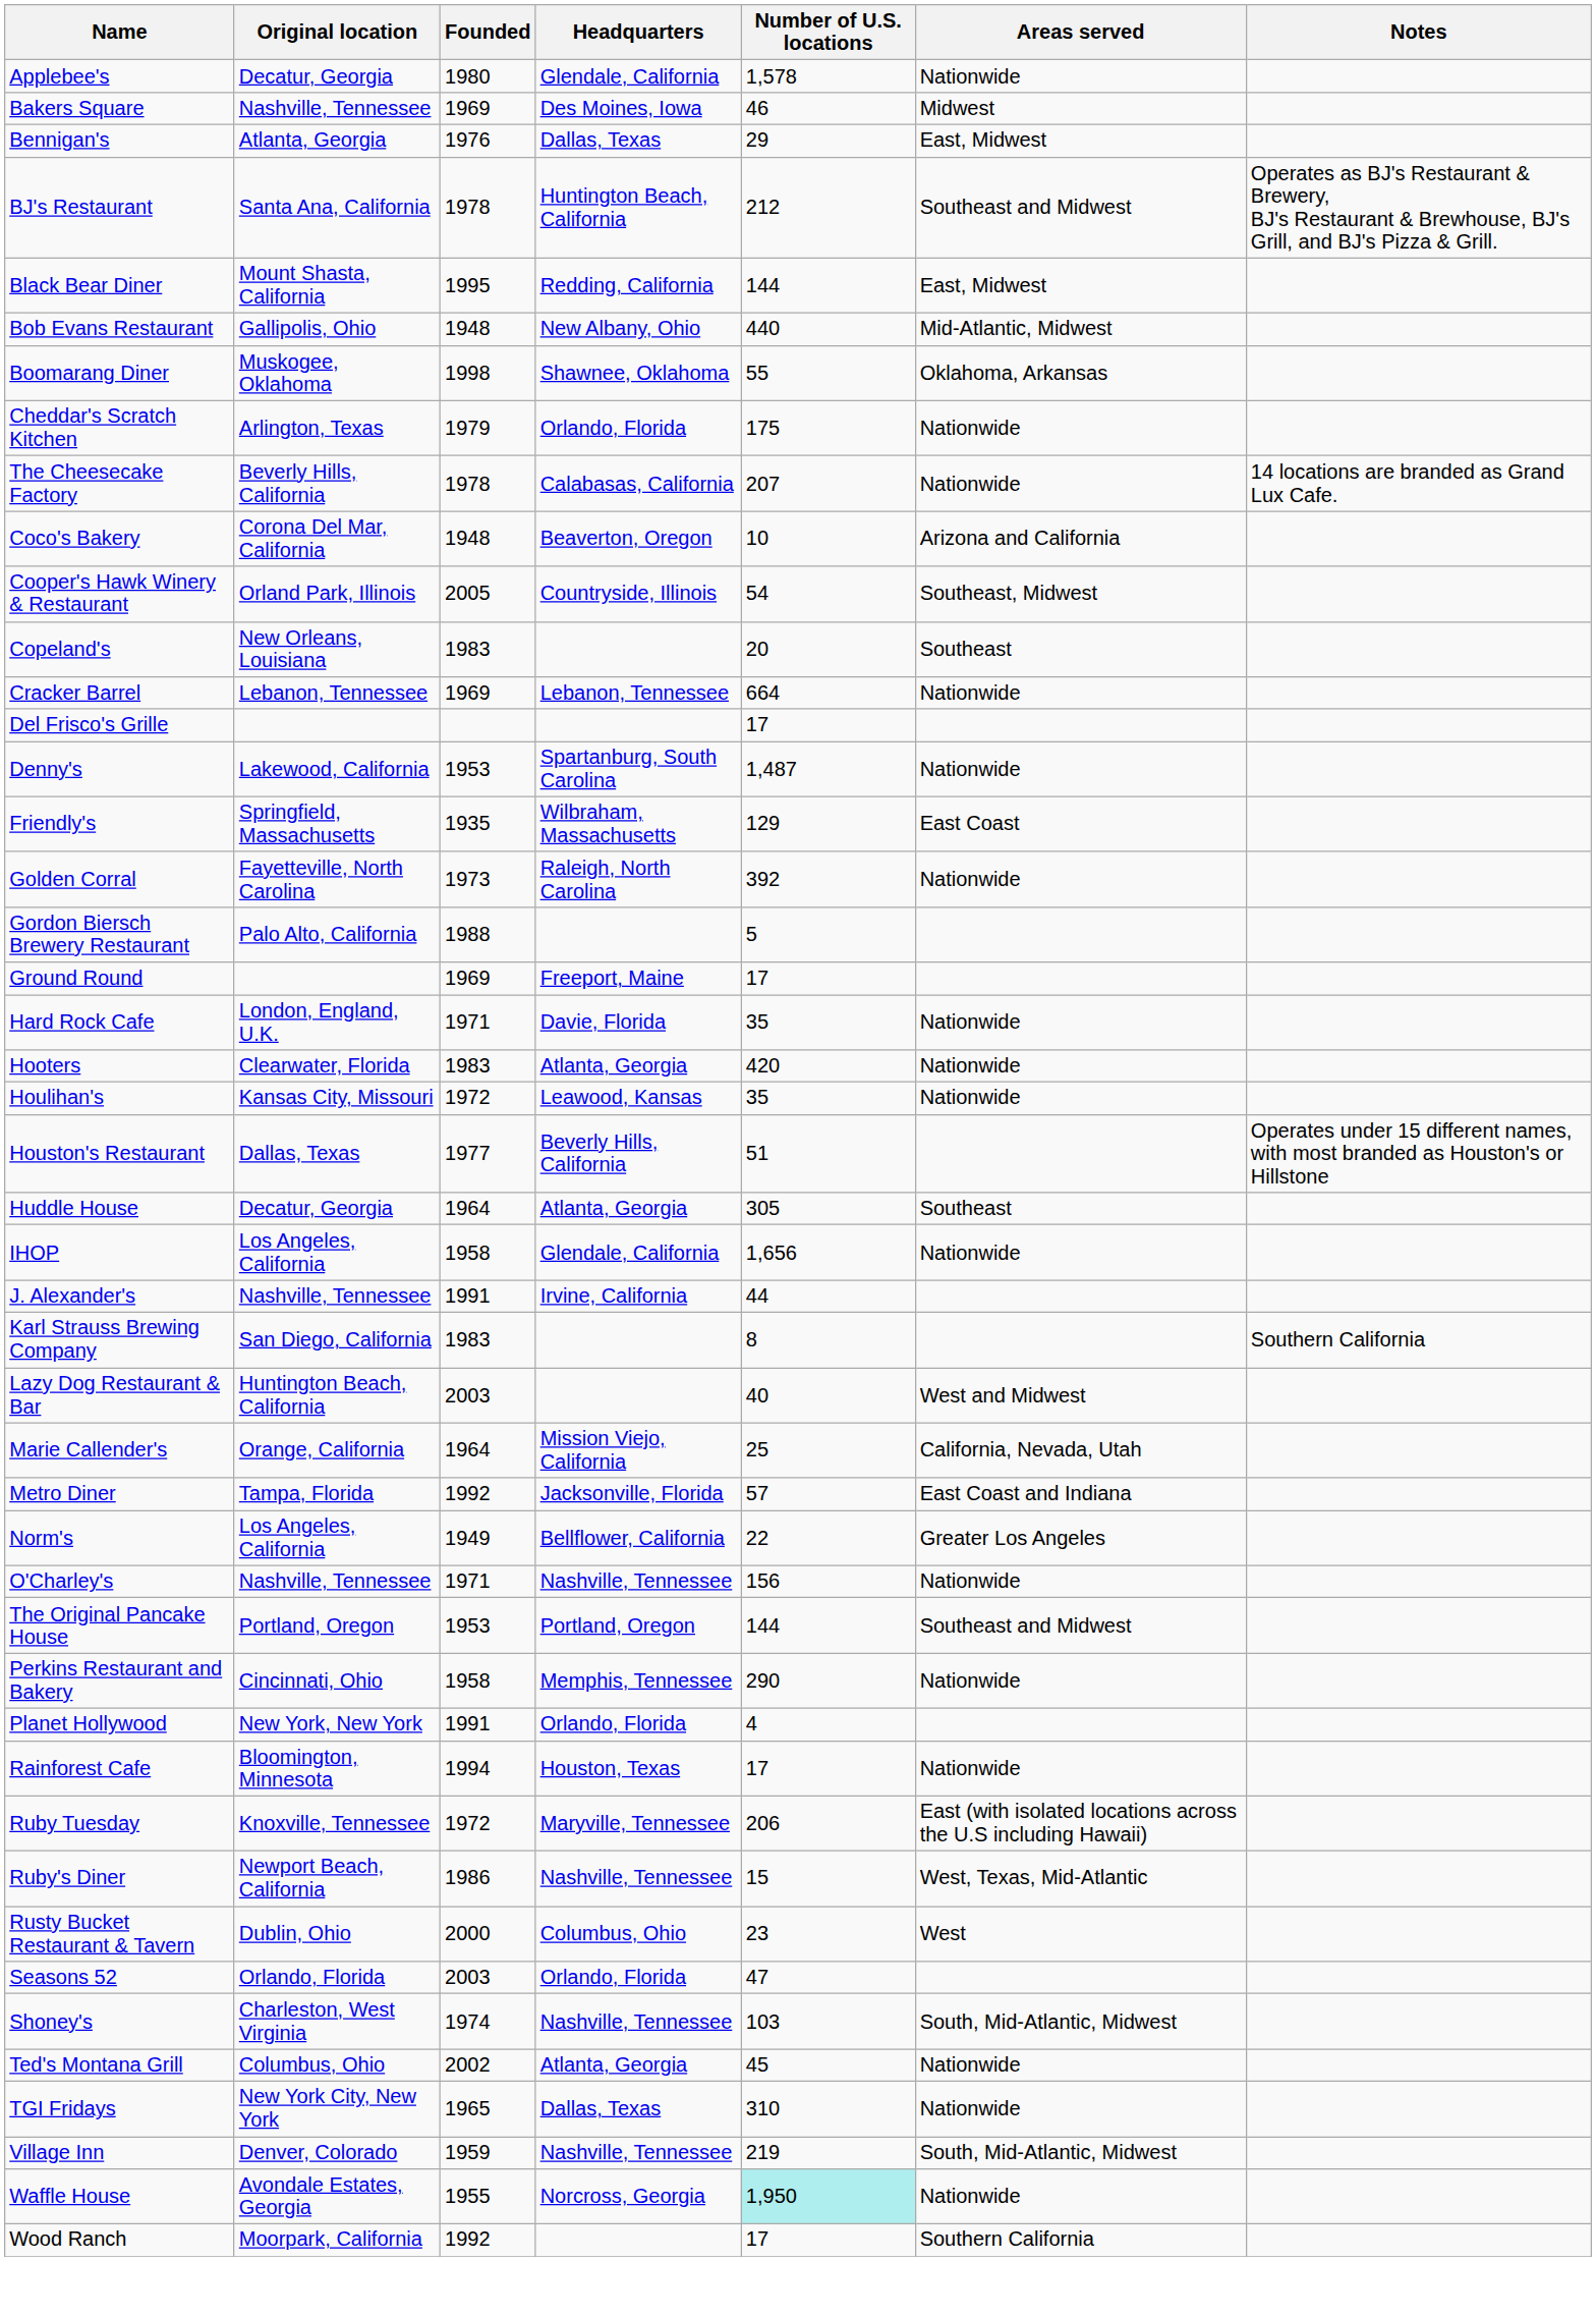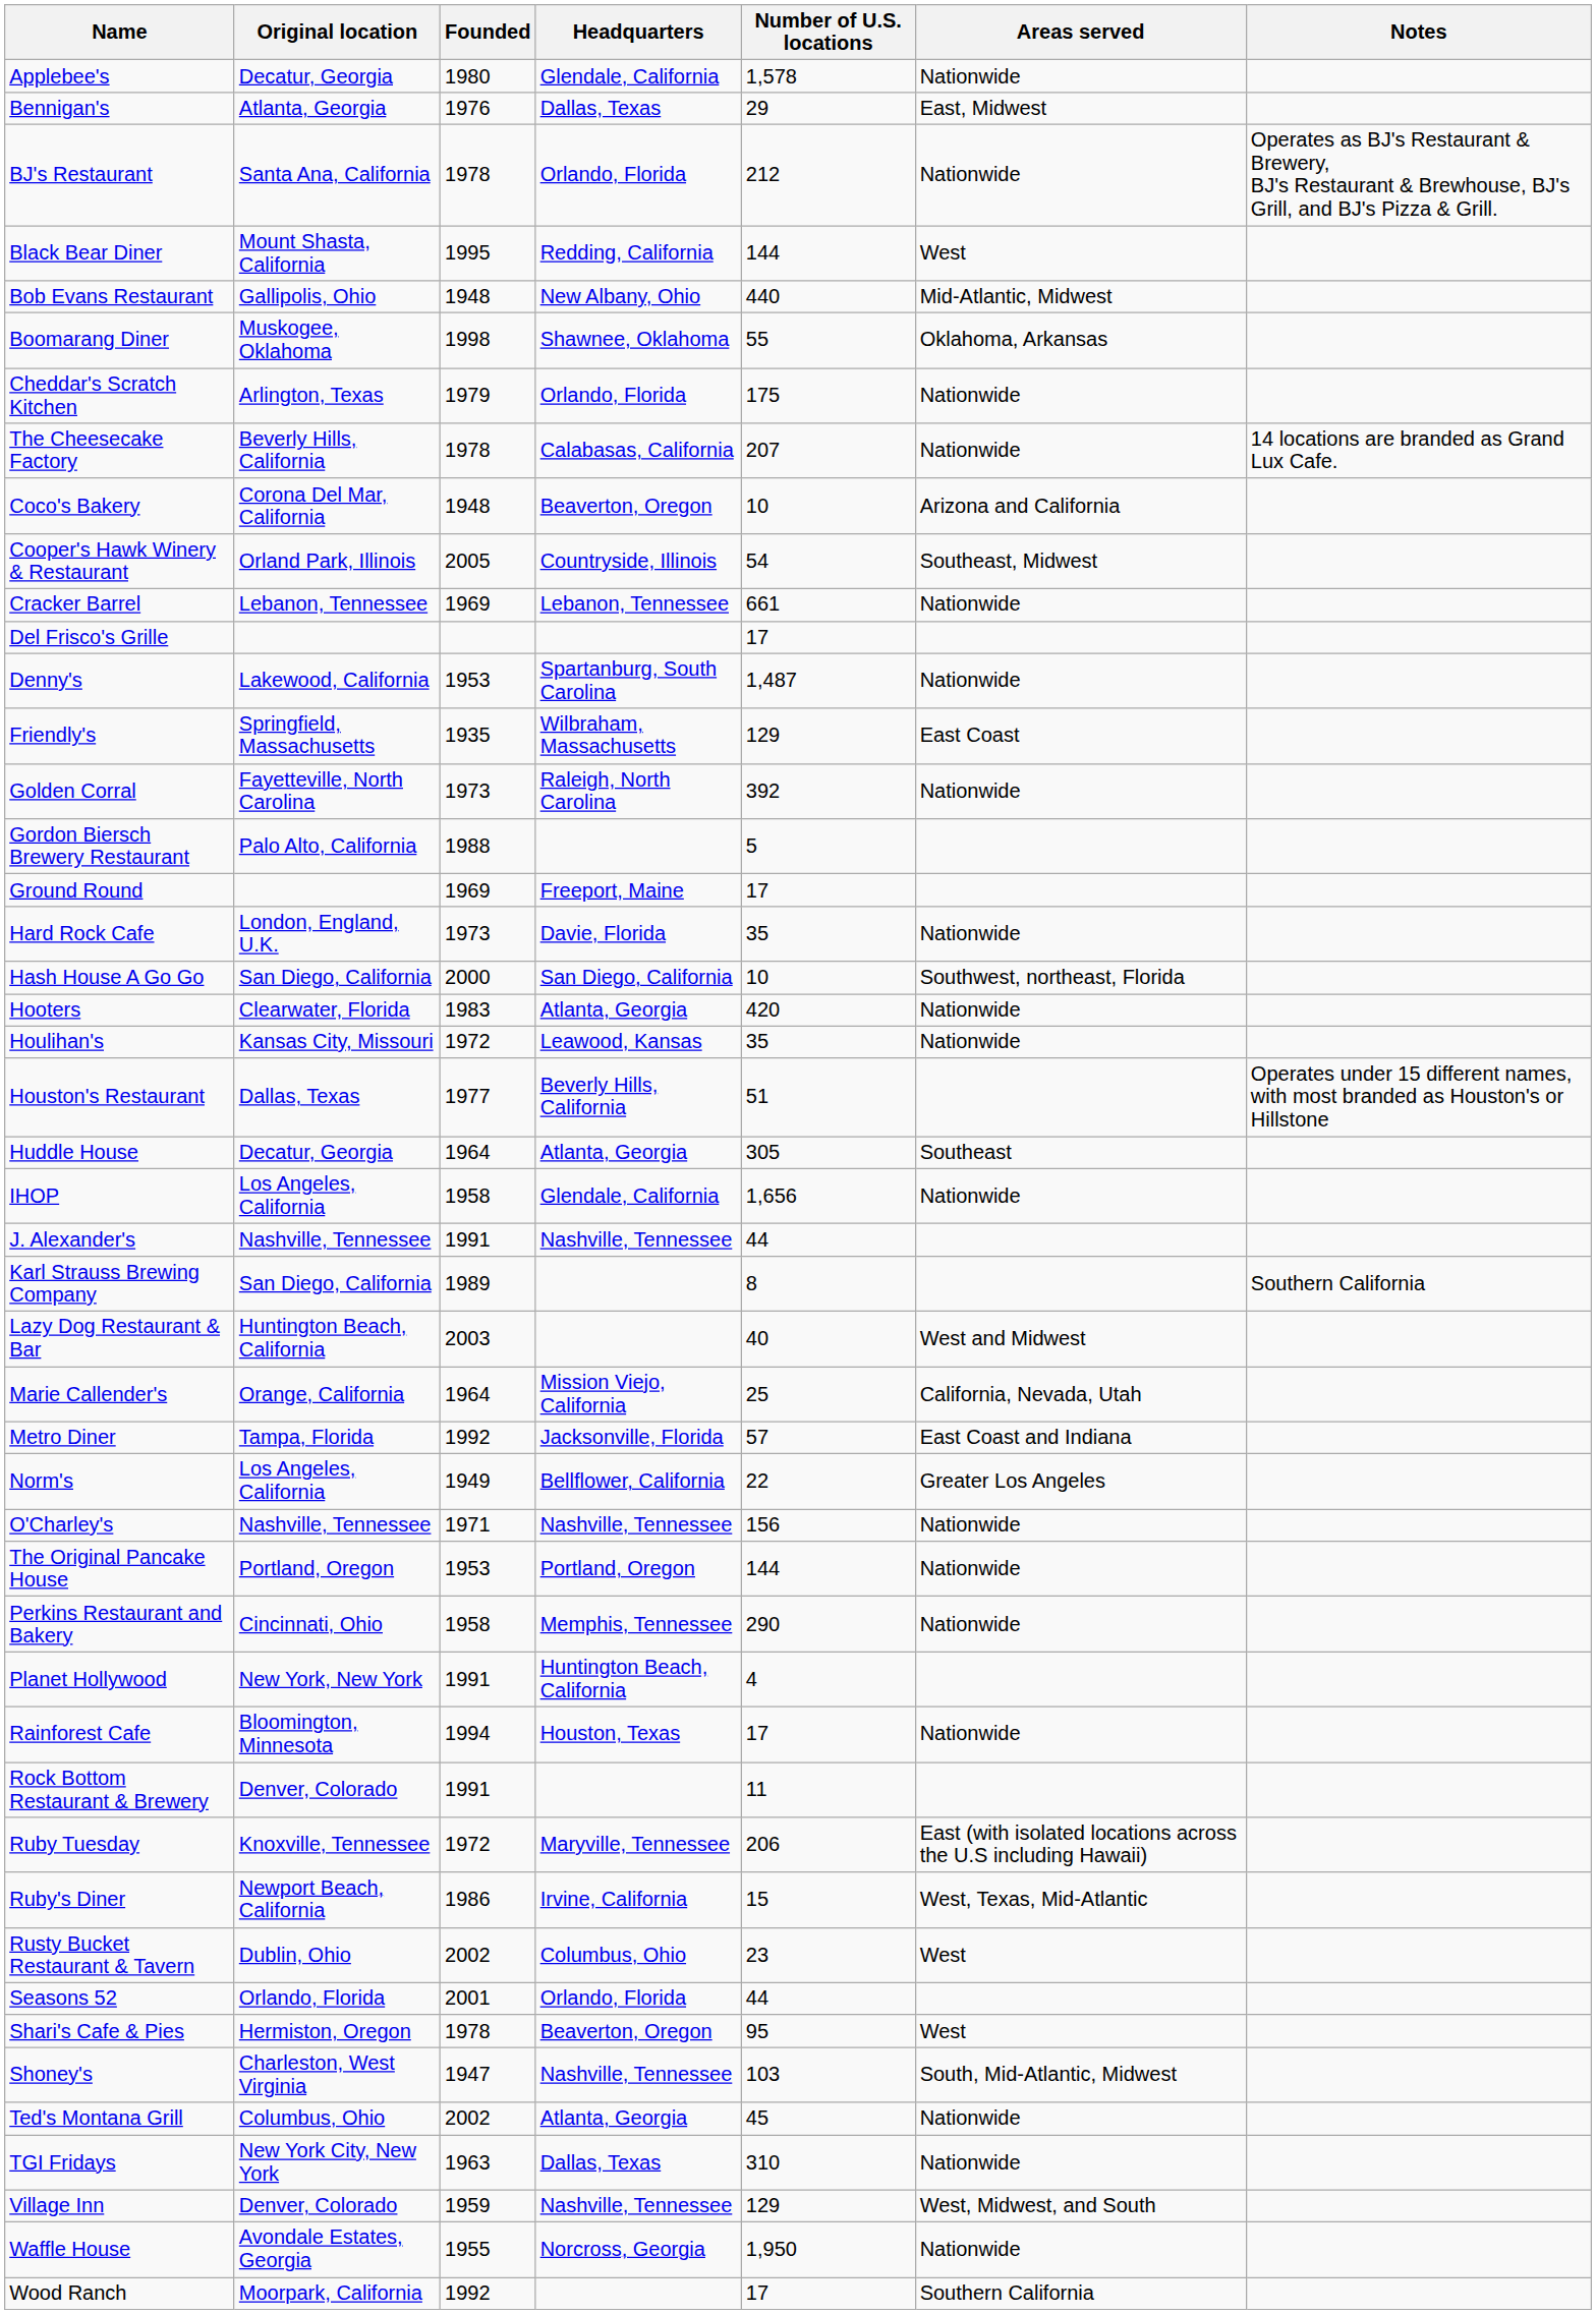- row: Bakers Square | Nashville, Tennessee | 1969 | Des Moines, Iowa | 46 | Midwest
BJ's Restaurant | Headquarters: Huntington Beach, California -> Orlando, Florida
BJ's Restaurant | Areas served: Southeast and Midwest -> Nationwide
Black Bear Diner | Areas served: East, Midwest -> West
- row: Copeland's | New Orleans, Louisiana | 1983 | 20 | Southeast
Cracker Barrel | Number of U.S. locations: 664 -> 661
Hard Rock Cafe | Founded: 1971 -> 1973
+ row: Hash House A Go Go | San Diego, California | 2000 | San Diego, California | 10 | Southwest, northeast, Florida
J. Alexander's | Headquarters: Irvine, California -> Nashville, Tennessee
Karl Strauss Brewing Company | Founded: 1983 -> 1989
The Original Pancake House | Areas served: Southeast and Midwest -> Nationwide
Planet Hollywood | Headquarters: Orlando, Florida -> Huntington Beach, California
+ row: Rock Bottom Restaurant & Brewery | Denver, Colorado | 1991 | 11
Ruby's Diner | Headquarters: Nashville, Tennessee -> Irvine, California
Rusty Bucket Restaurant & Tavern | Founded: 2000 -> 2002
Seasons 52 | Founded: 2003 -> 2001
Seasons 52 | Number of U.S. locations: 47 -> 44
+ row: Shari's Cafe & Pies | Hermiston, Oregon | 1978 | Beaverton, Oregon | 95 | West
Shoney's | Founded: 1974 -> 1947
TGI Fridays | Founded: 1965 -> 1963
Village Inn | Number of U.S. locations: 219 -> 129
Village Inn | Areas served: South, Mid-Atlantic, Midwest -> West, Midwest, and South
Waffle House | Number of U.S. locations: paleturquoise background -> no background
